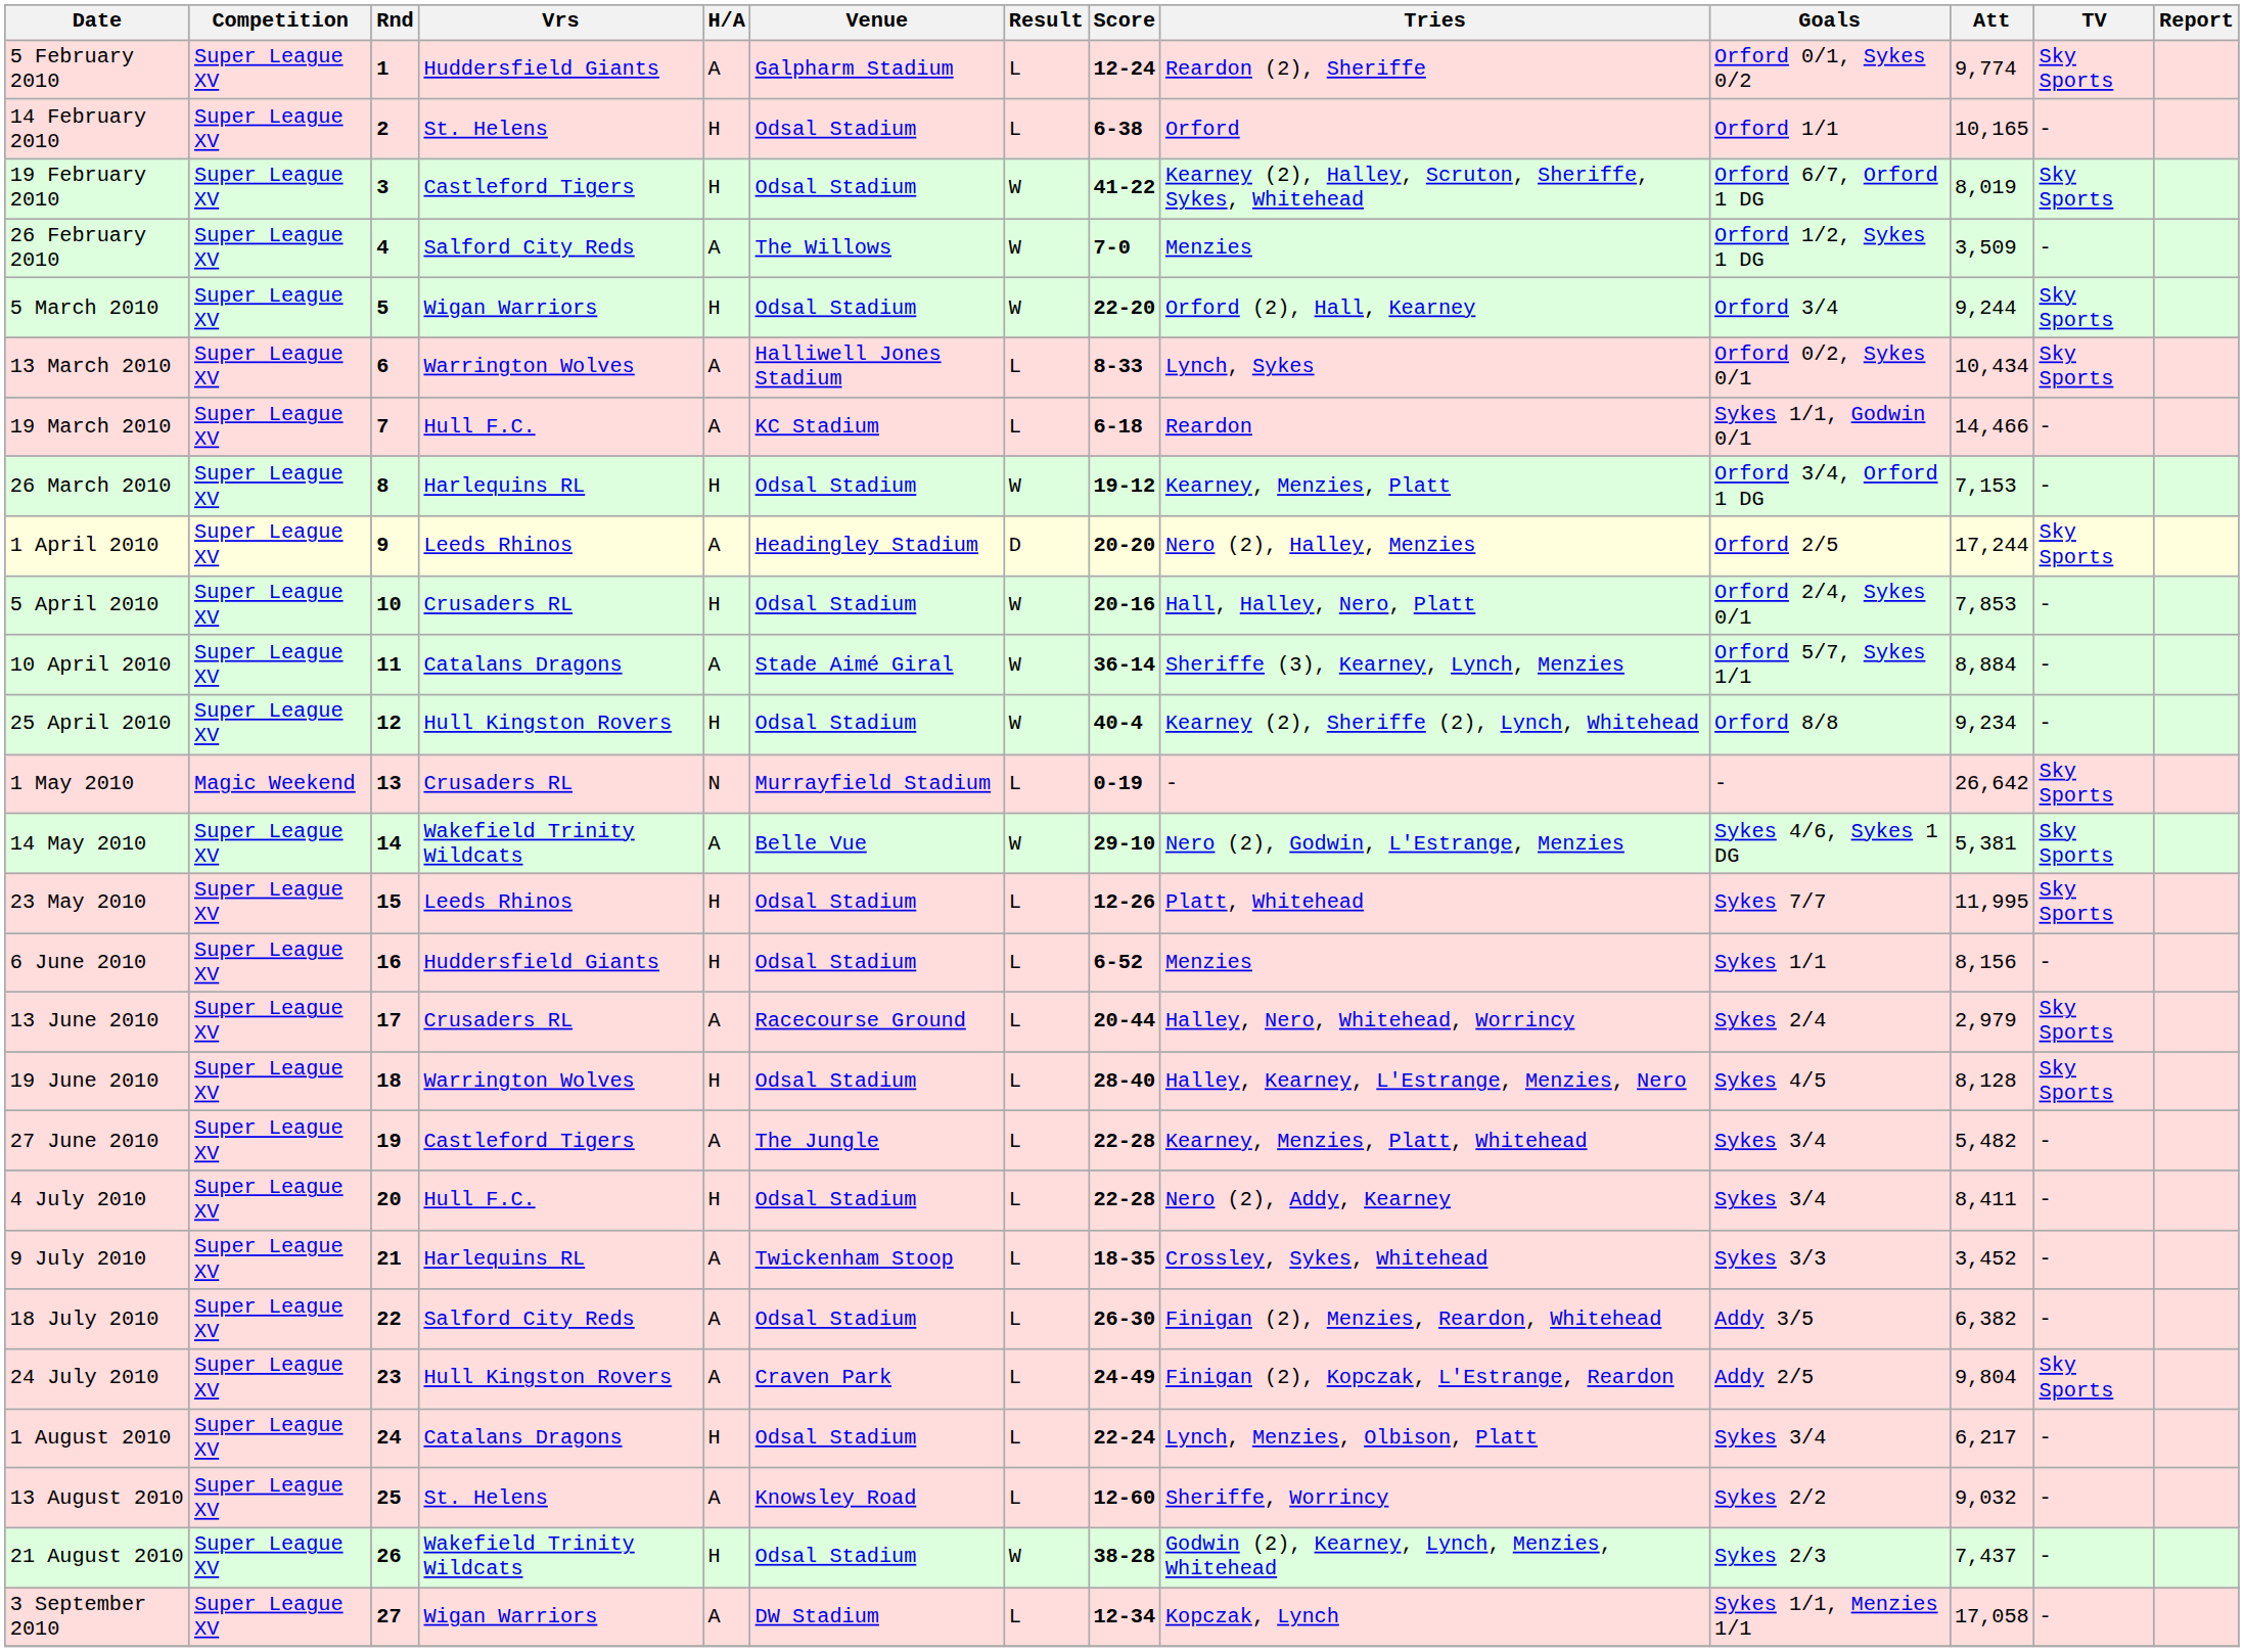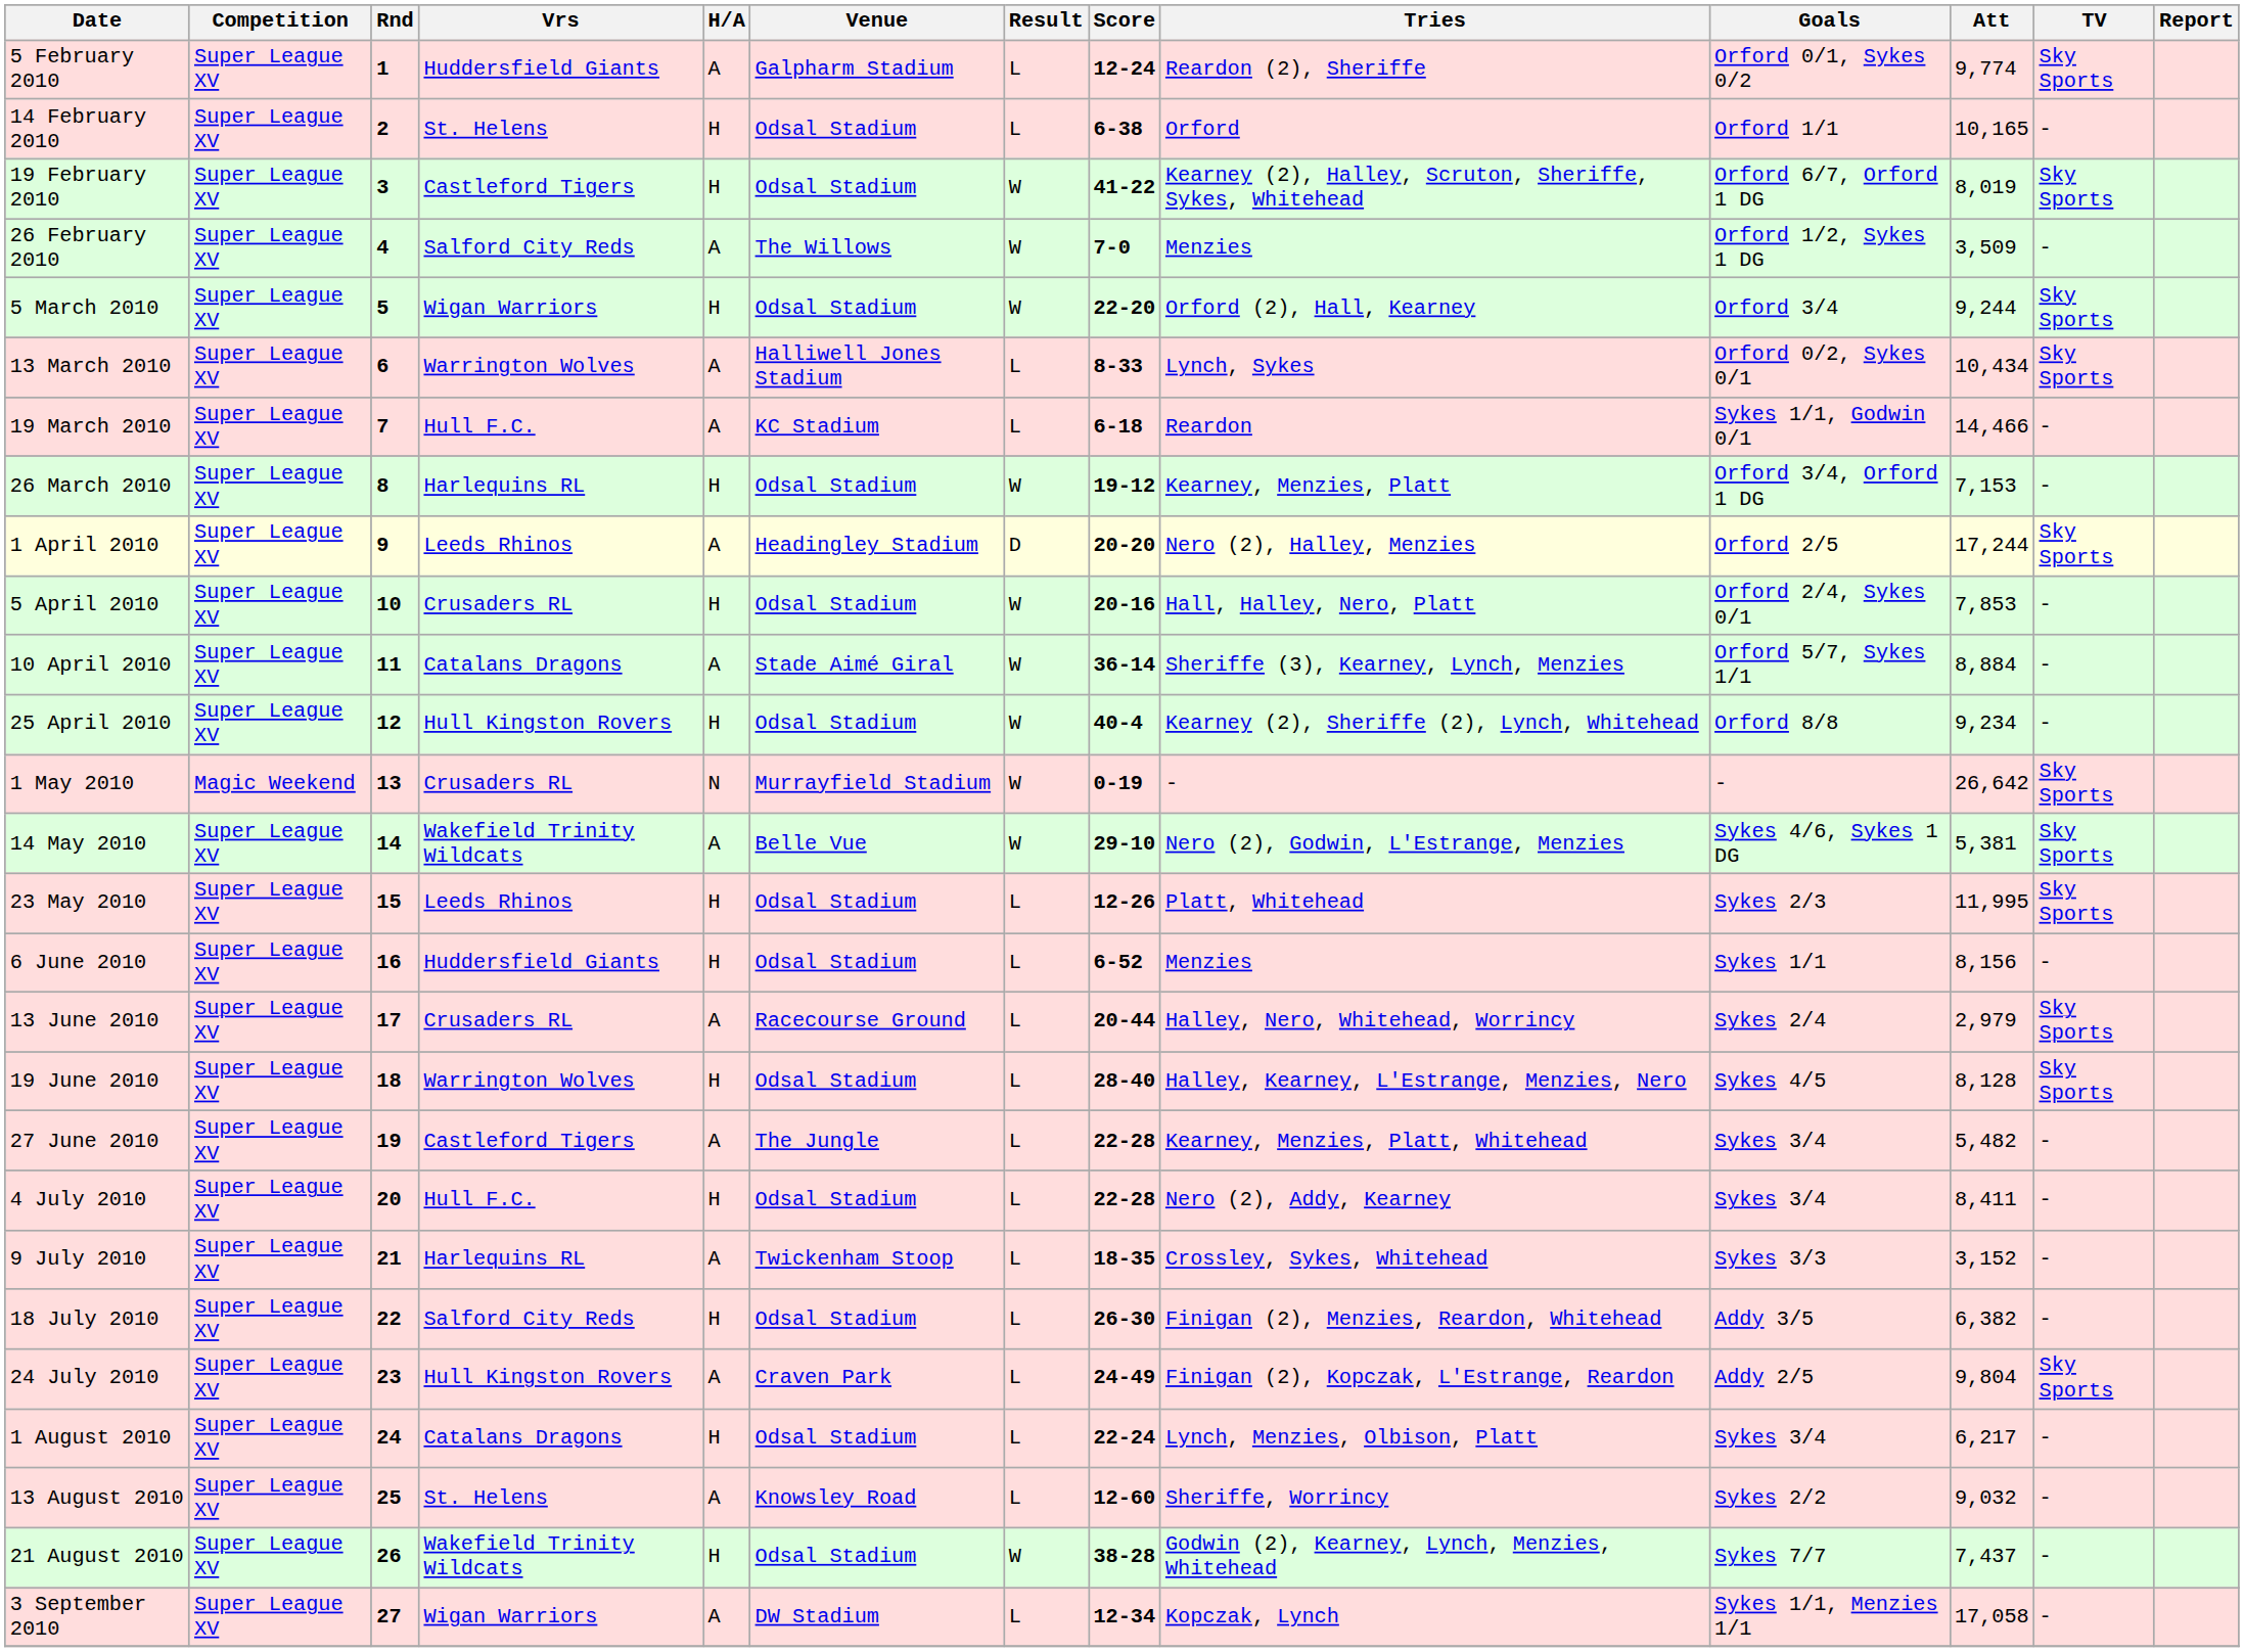1 May 2010 | Result: L -> W
23 May 2010 | Goals: Sykes 7/7 -> Sykes 2/3
9 July 2010 | Att: 3,452 -> 3,152
18 July 2010 | H/A: A -> H
21 August 2010 | Goals: Sykes 2/3 -> Sykes 7/7
